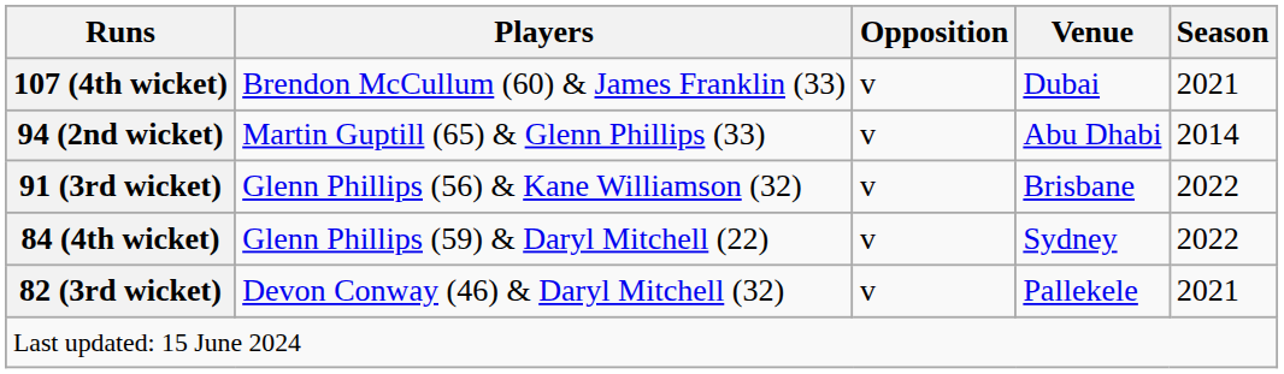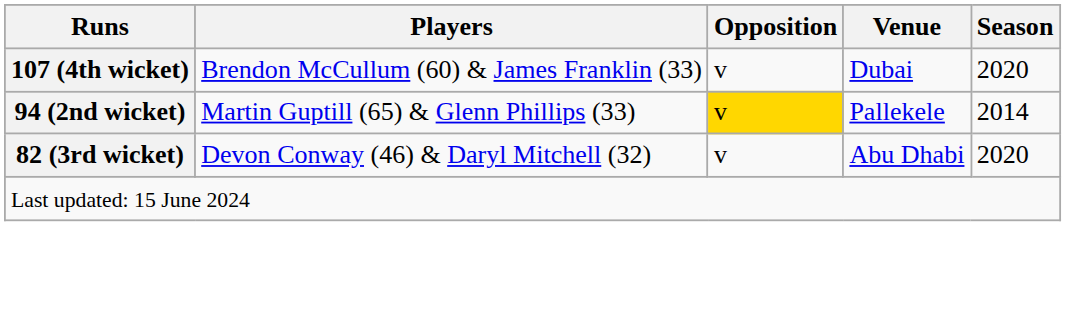107 (4th wicket) | Season: 2021 -> 2020
94 (2nd wicket) | Opposition: no background -> gold background
94 (2nd wicket) | Venue: Abu Dhabi -> Pallekele
- row: 91 (3rd wicket) | Glenn Phillips (56) & Kane Williamson (32) | v | Brisbane | 2022
- row: 84 (4th wicket) | Glenn Phillips (59) & Daryl Mitchell (22) | v | Sydney | 2022
82 (3rd wicket) | Venue: Pallekele -> Abu Dhabi
82 (3rd wicket) | Season: 2021 -> 2020
